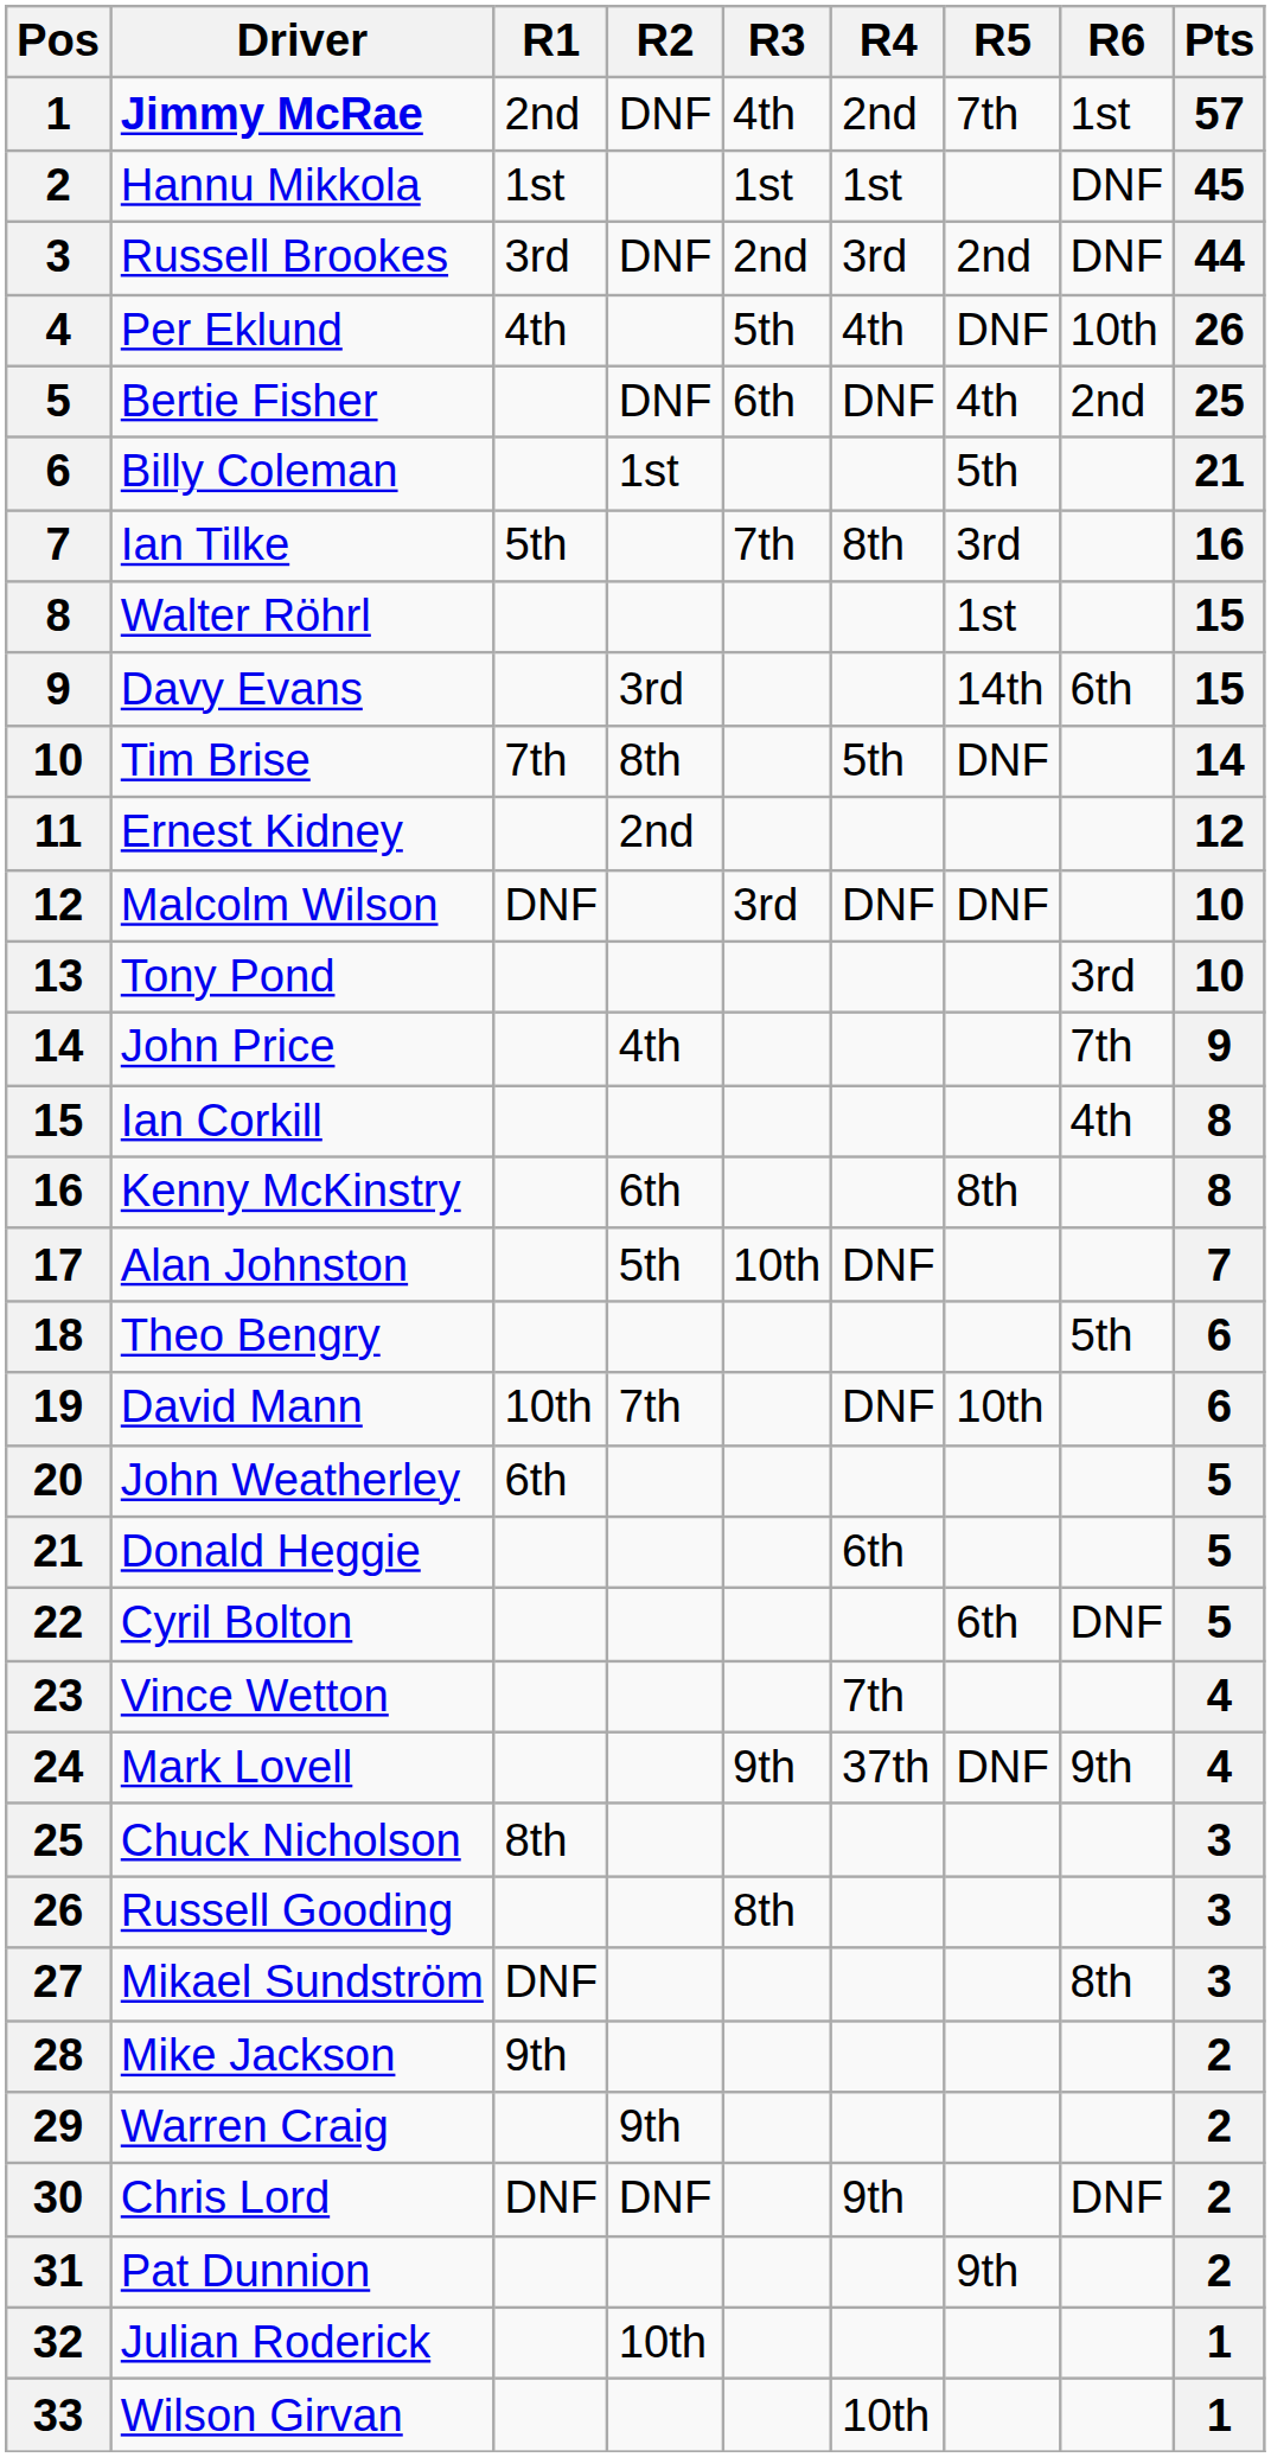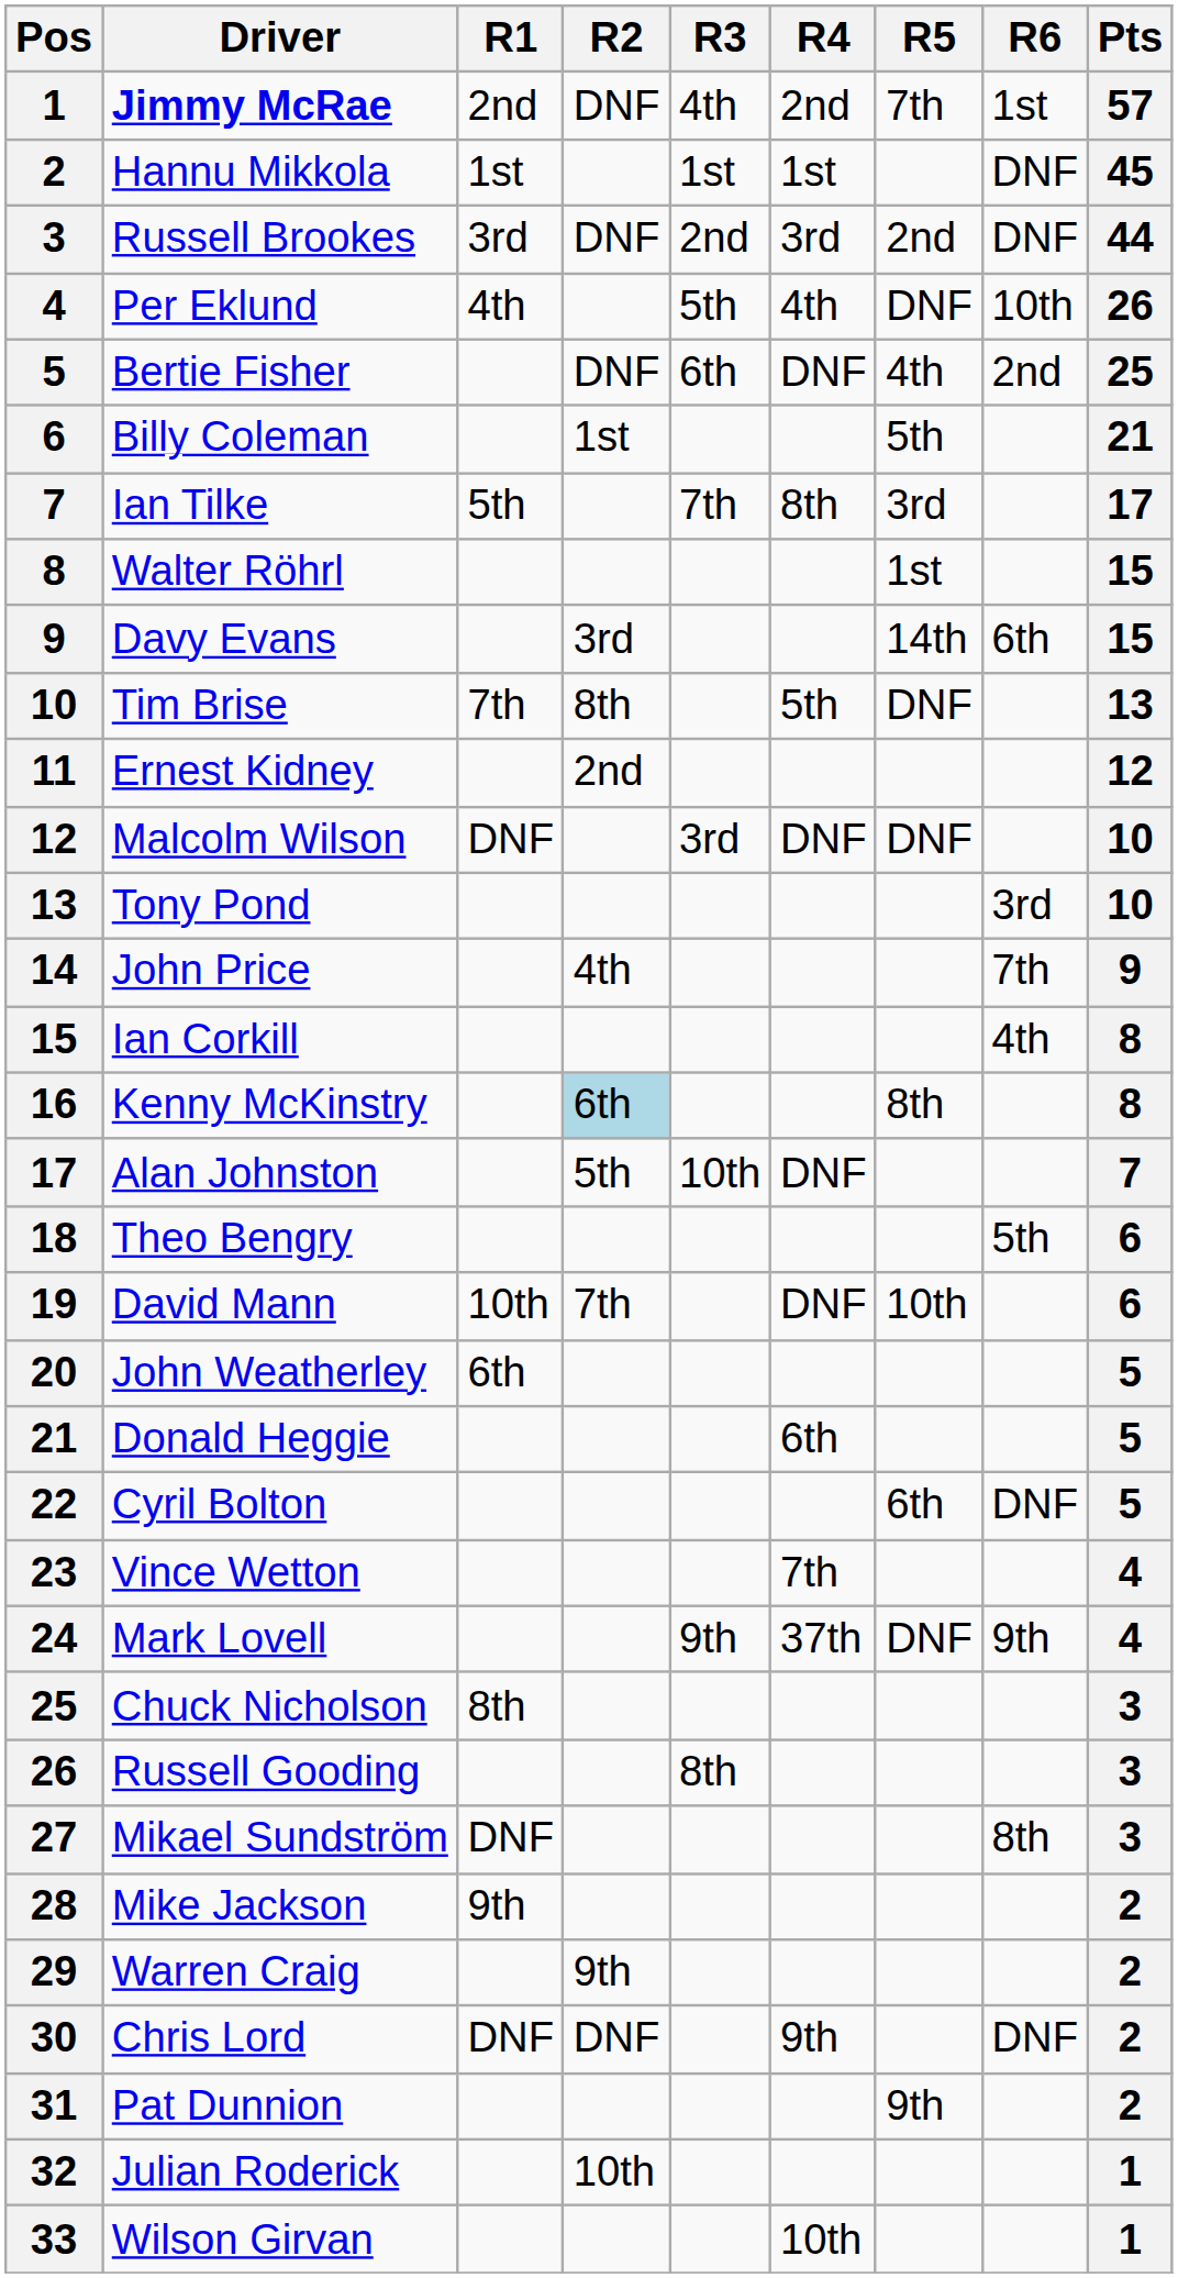Ian Tilke | Pts: 16 -> 17
Tim Brise | Pts: 14 -> 13
Kenny McKinstry | R2: no background -> lightblue background
